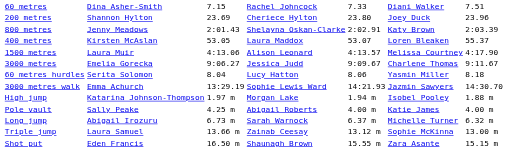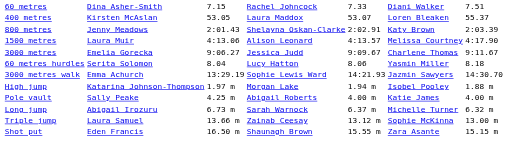- row: 200 metres | Shannon Hylton | 23.69 | Cheriece Hylton | 23.80 | Joey Duck | 23.96
rows swapped: 400 metres <-> 800 metres
